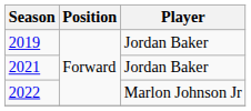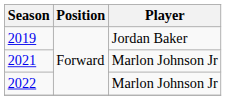2021 | Player: Jordan Baker -> Marlon Johnson Jr
